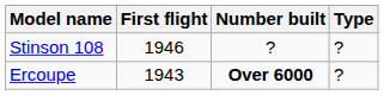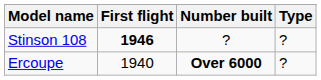Stinson 108 | First flight: normal -> bold
Ercoupe | First flight: 1943 -> 1940
